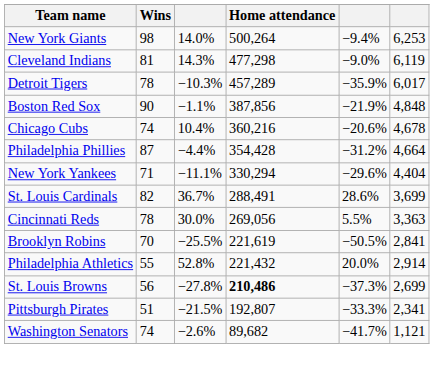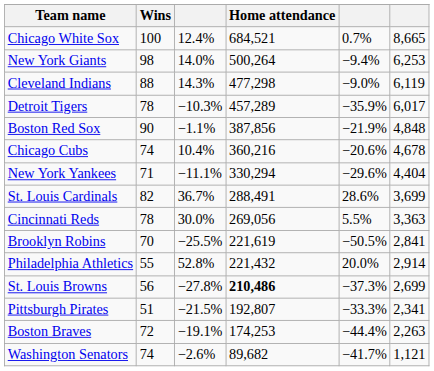+ row: Chicago White Sox | 100 | 12.4% | 684,521 | 0.7% | 8,665
Cleveland Indians | Wins: 81 -> 88
- row: Philadelphia Phillies | 87 | −4.4% | 354,428 | −31.2% | 4,664
+ row: Boston Braves | 72 | −19.1% | 174,253 | −44.4% | 2,263
